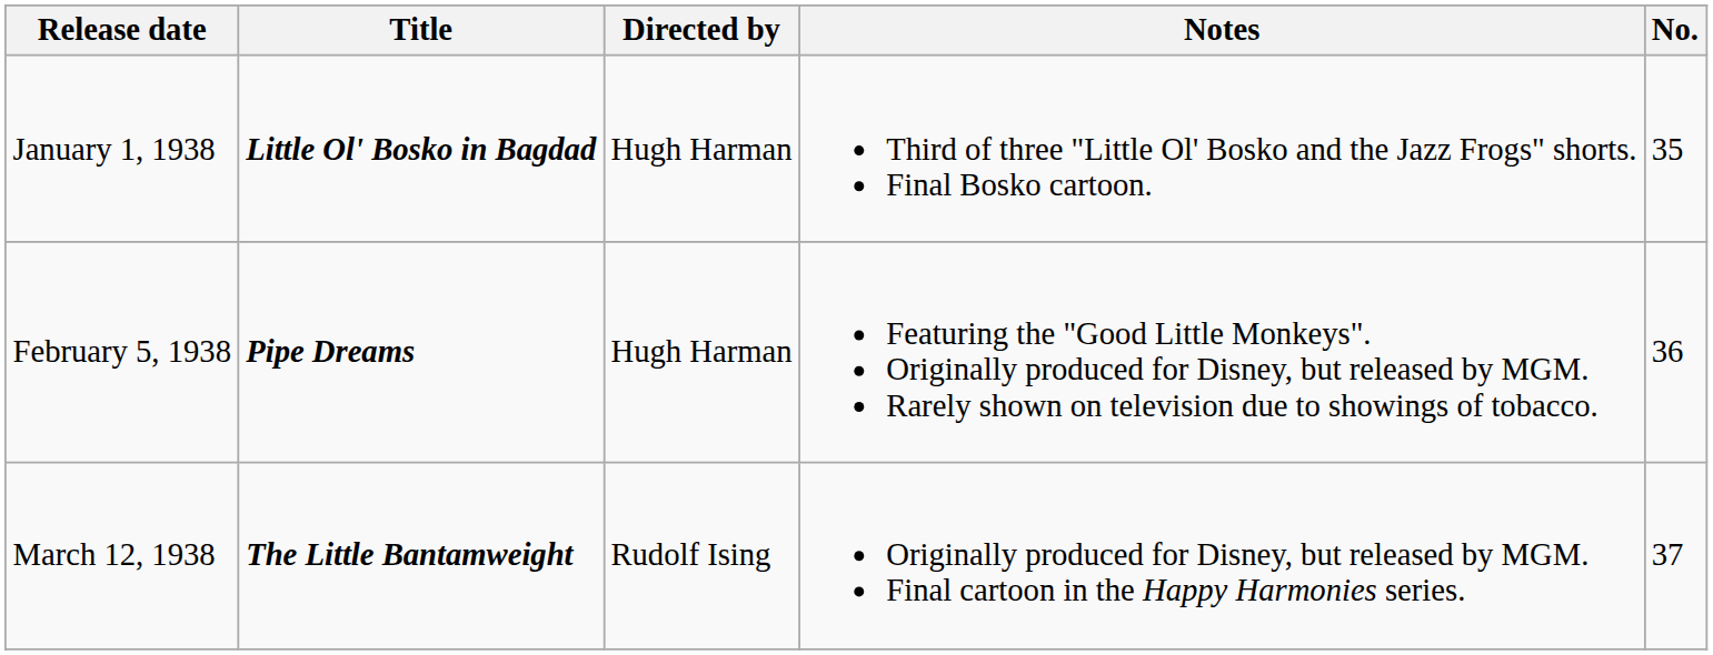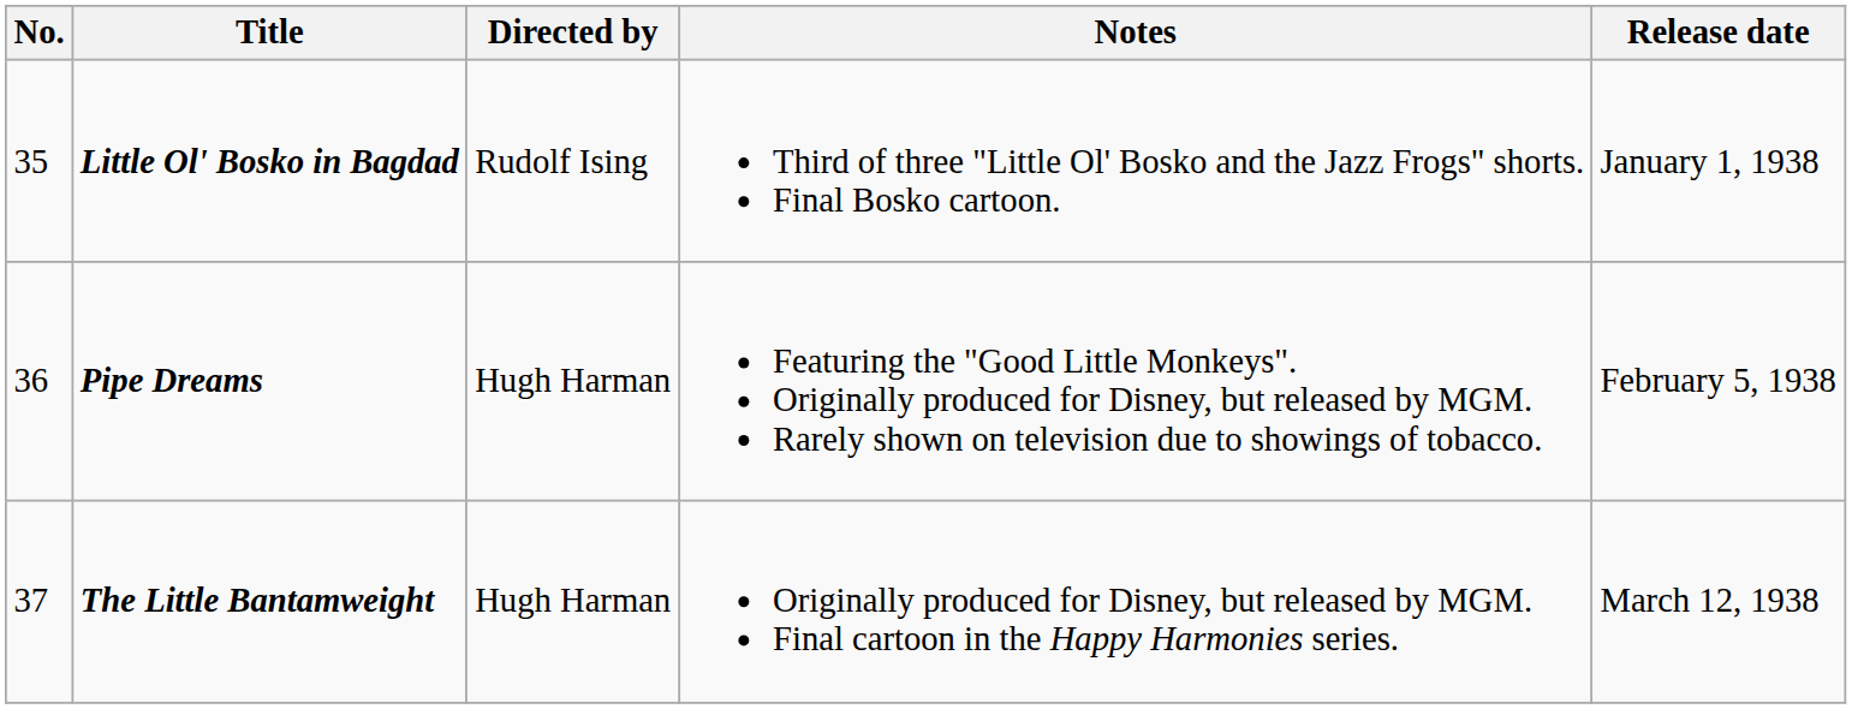columns swapped: No. <-> Release date
Little Ol' Bosko in Bagdad | Directed by: Hugh Harman -> Rudolf Ising
The Little Bantamweight | Directed by: Rudolf Ising -> Hugh Harman
